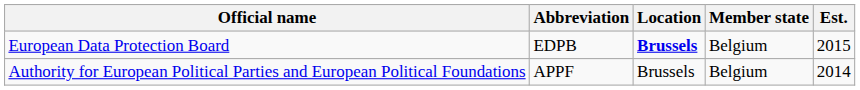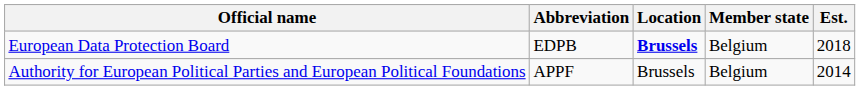European Data Protection Board | Est.: 2015 -> 2018
